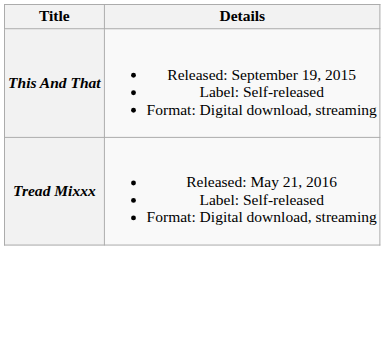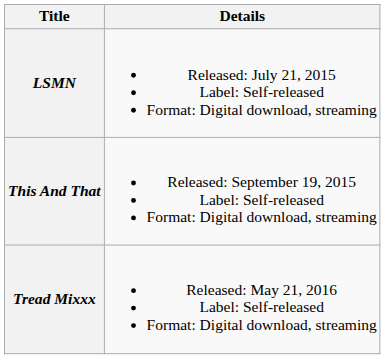+ row: LSMN | Released: July 21, 2015 Label: Self-released Format: Digital download, streaming
